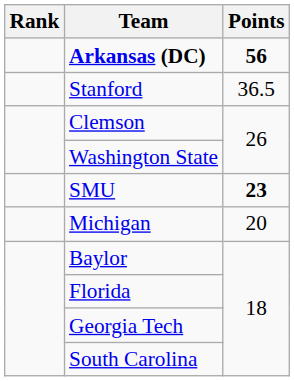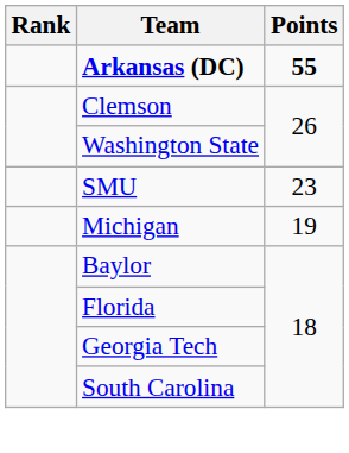Arkansas (DC) | Points: 56 -> 55
- row: Stanford | 36.5
SMU | Points: bold -> normal
Michigan | Points: 20 -> 19
